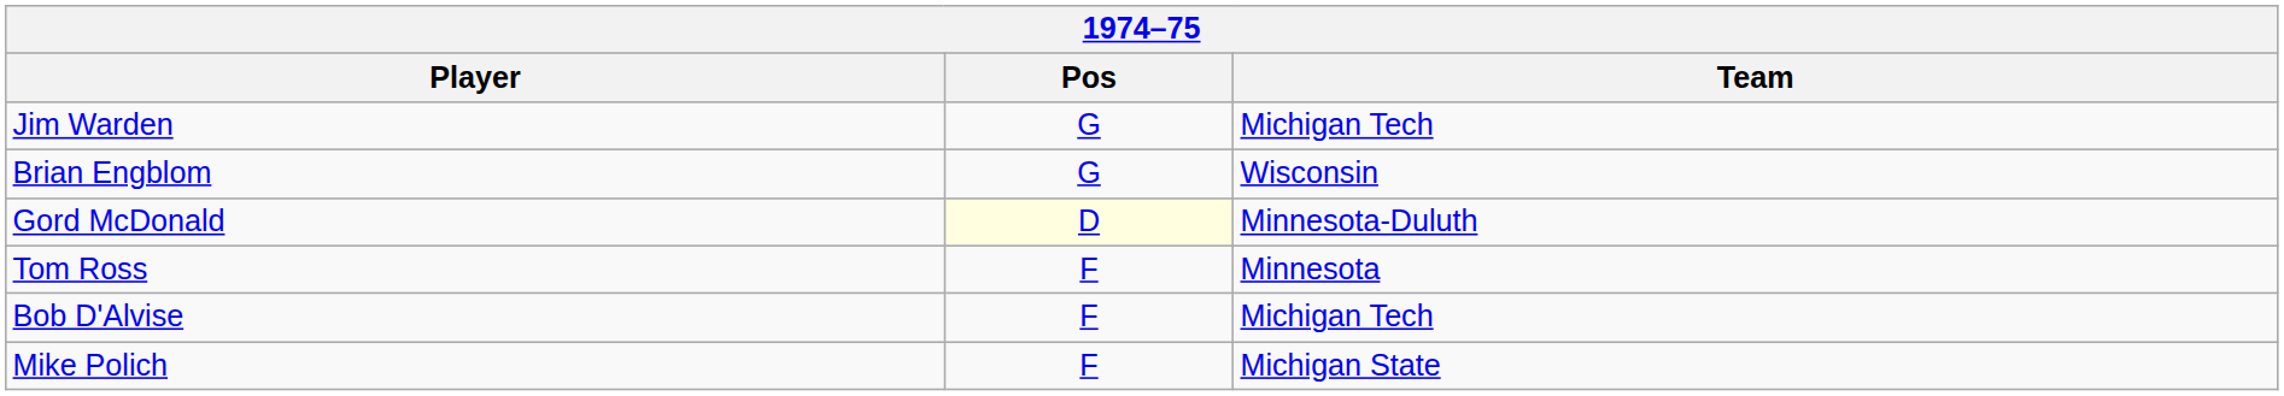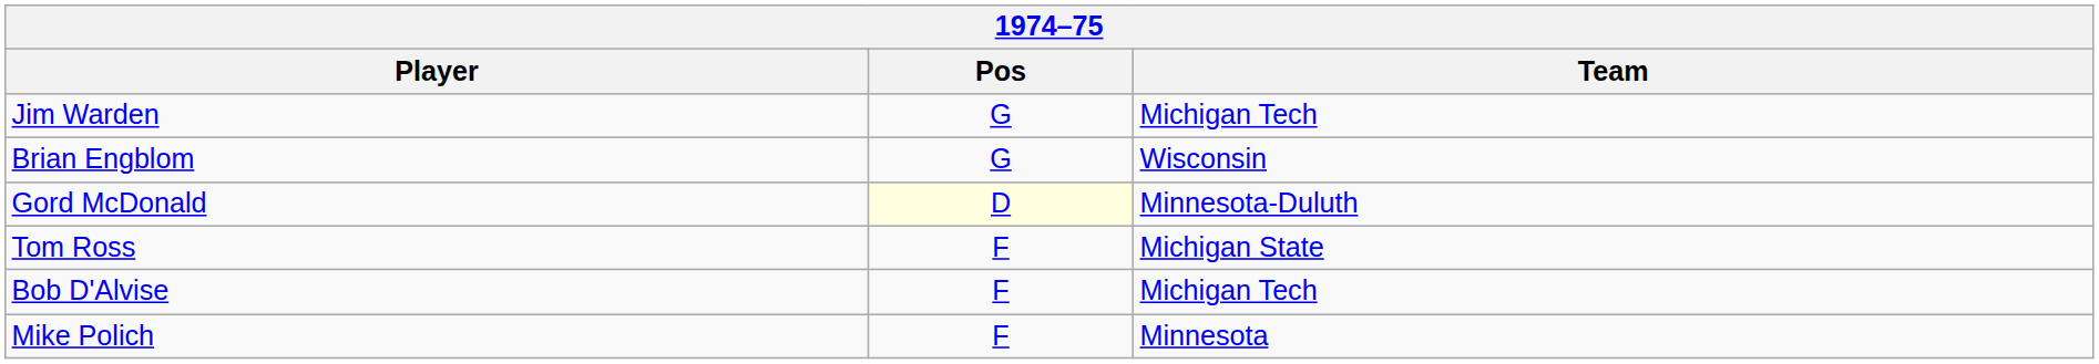Tom Ross | Team: Minnesota -> Michigan State
Mike Polich | Team: Michigan State -> Minnesota
